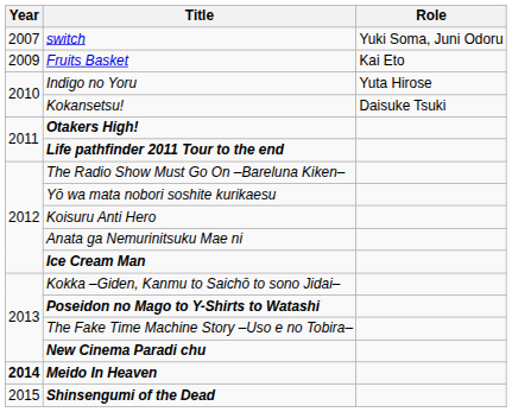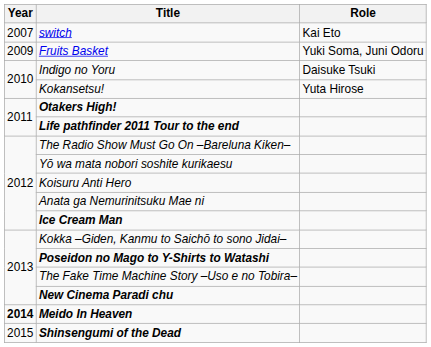switch | Role: Yuki Soma, Juni Odoru -> Kai Eto
Fruits Basket | Role: Kai Eto -> Yuki Soma, Juni Odoru
Indigo no Yoru | Role: Yuta Hirose -> Daisuke Tsuki
Kokansetsu! | Role: Daisuke Tsuki -> Yuta Hirose
